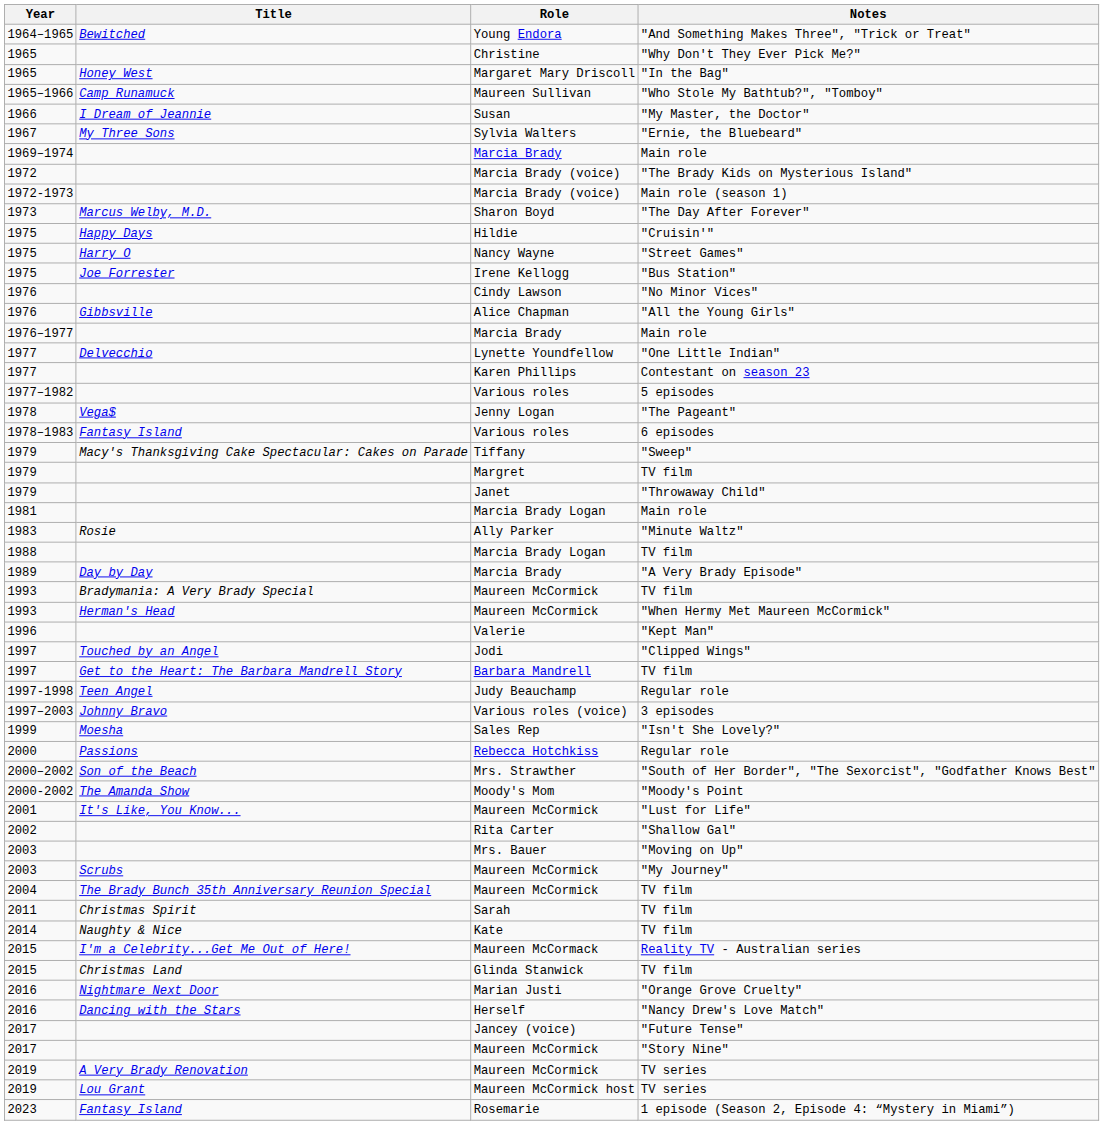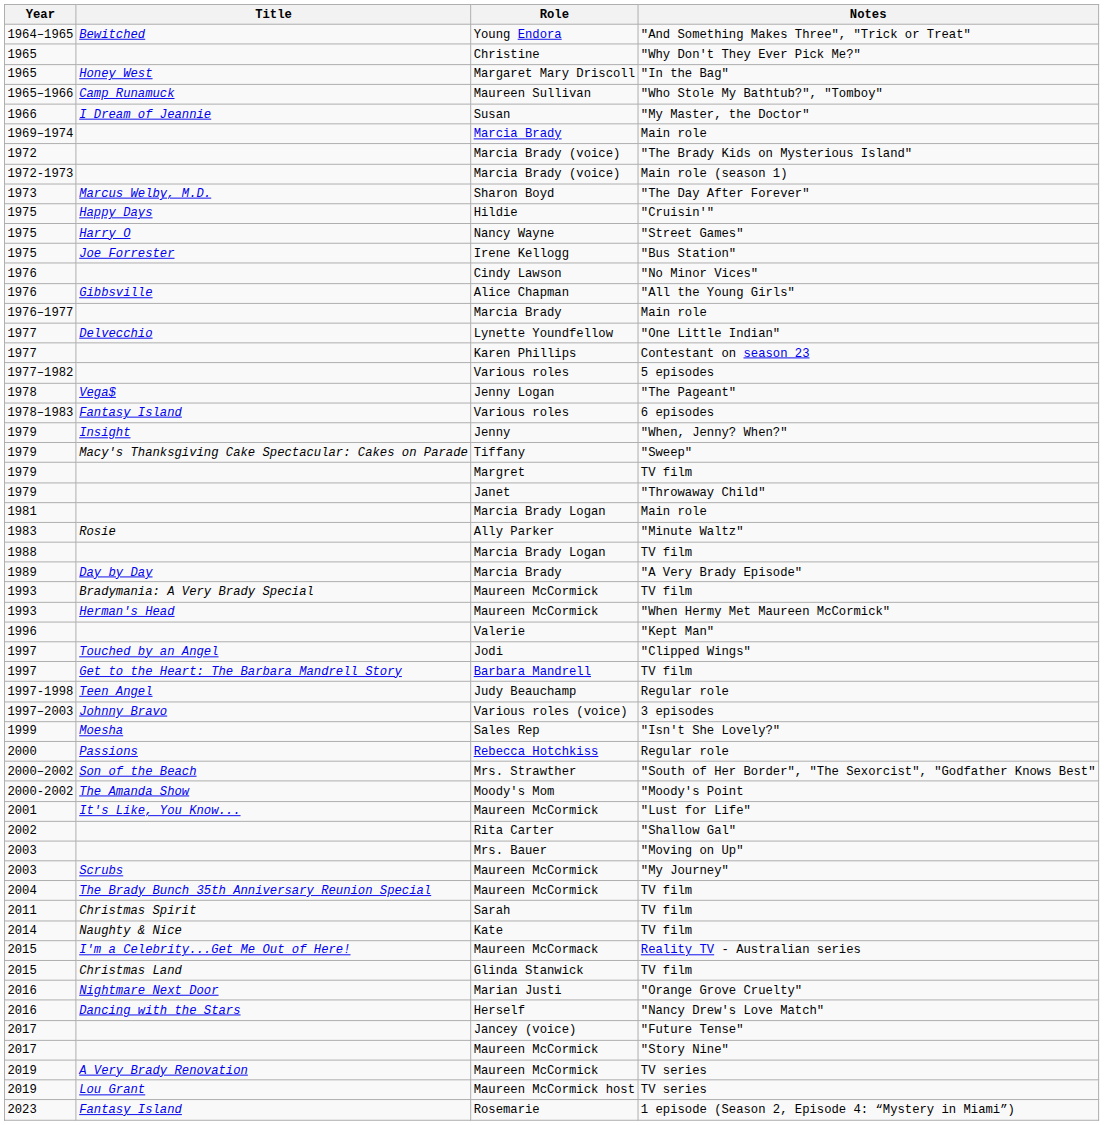- row: 1967 | My Three Sons | Sylvia Walters | "Ernie, the Bluebeard"
+ row: 1979 | Insight | Jenny | "When, Jenny? When?"
